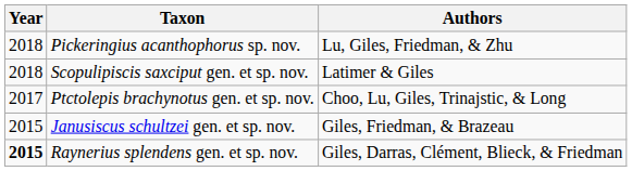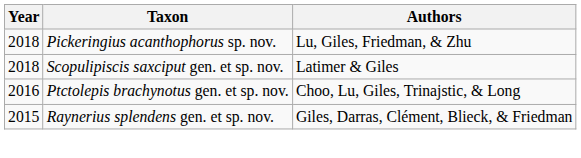Ptctolepis brachynotus gen. et sp. nov. | Year: 2017 -> 2016
- row: 2015 | Janusiscus schultzei gen. et sp. nov. | Giles, Friedman, & Brazeau
Raynerius splendens gen. et sp. nov. | Year: bold -> normal
